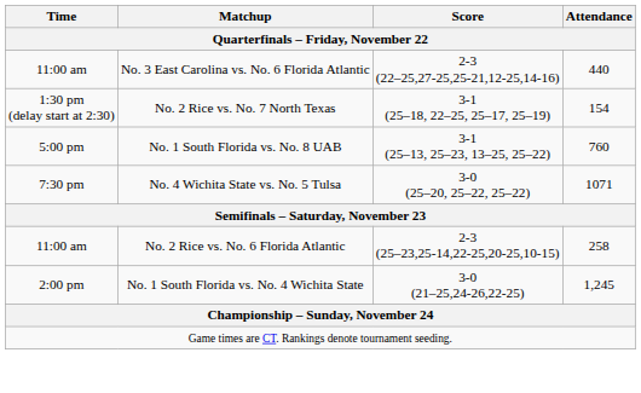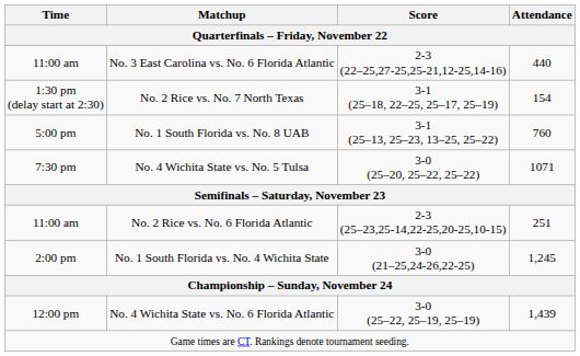No. 2 Rice vs. No. 6 Florida Atlantic | Attendance: 258 -> 251
+ row: 12:00 pm | No. 4 Wichita State vs. No. 6 Florida Atlantic | 3-0 (25–22, 25–19, 25–19) | 1,439
